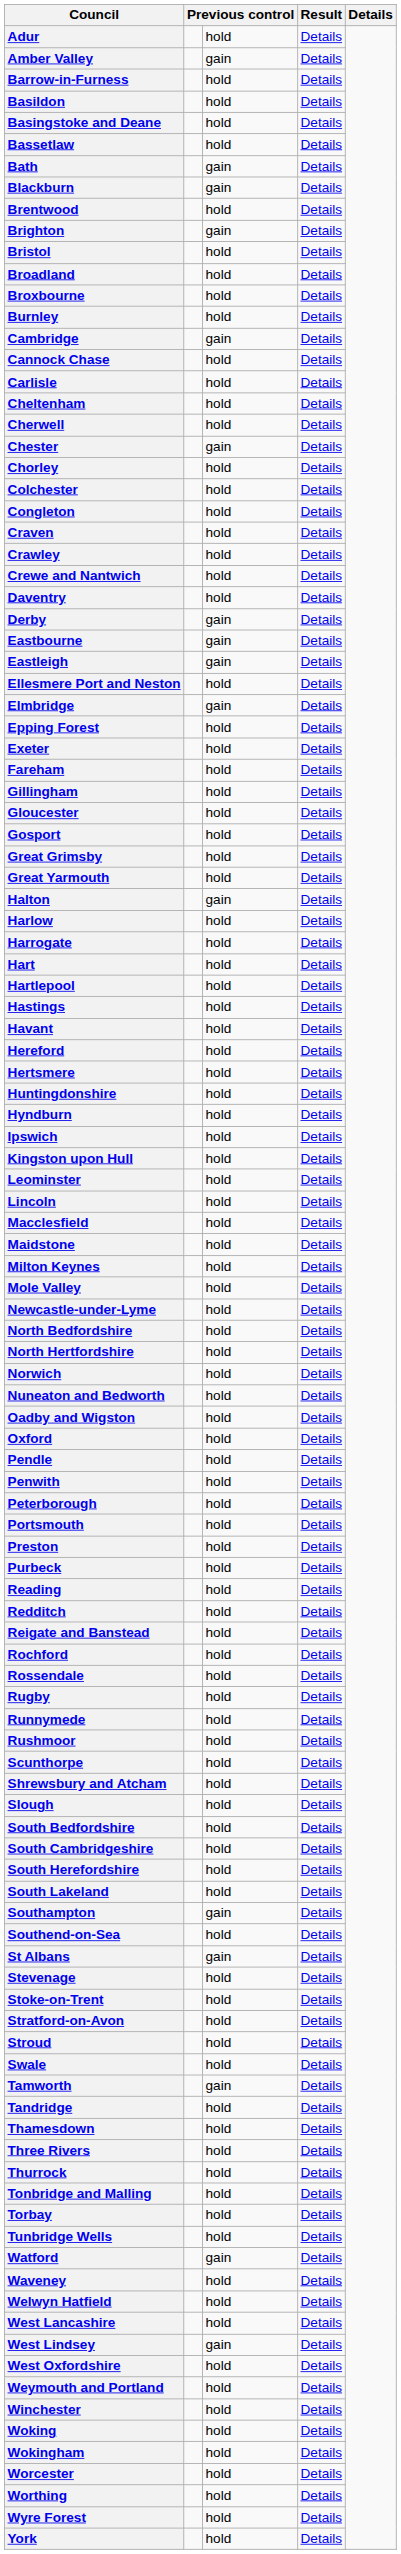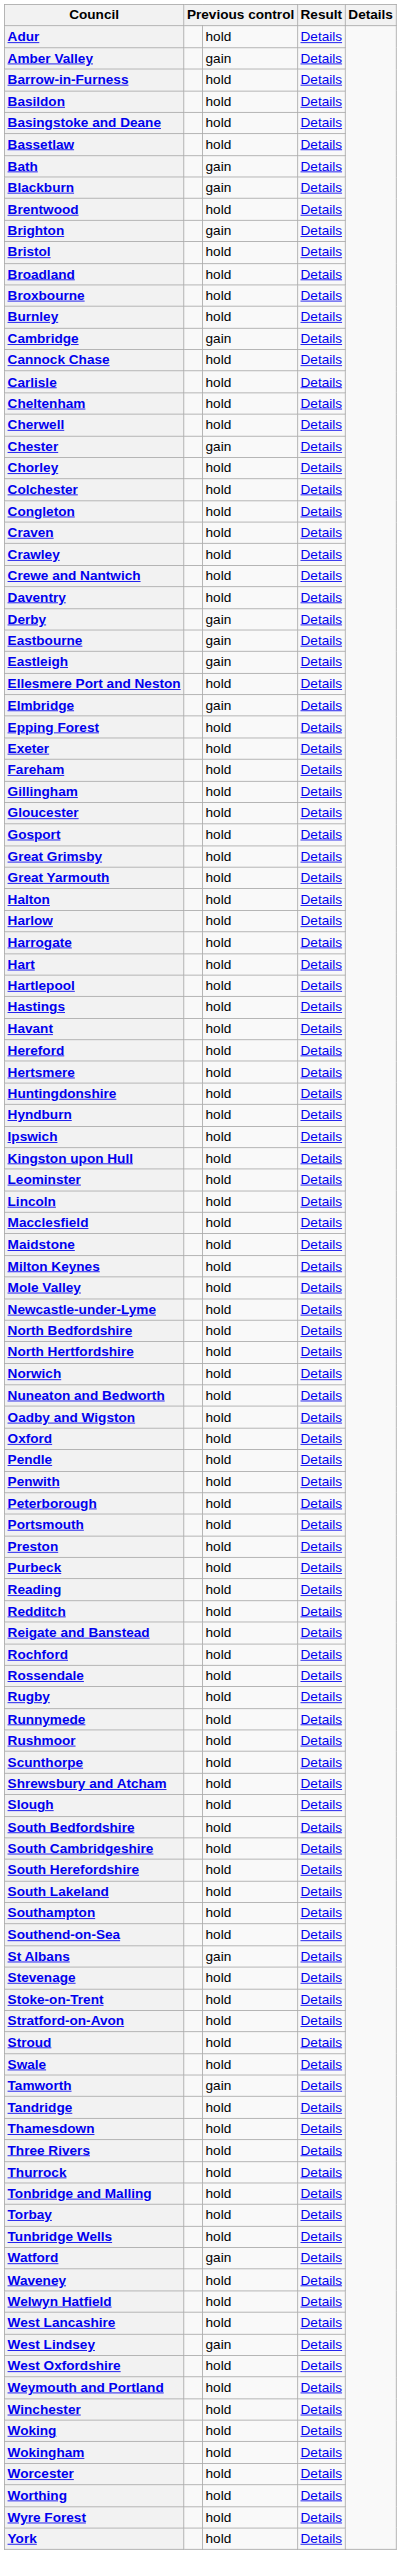Halton | column 3: gain -> hold
Southampton | column 3: gain -> hold
